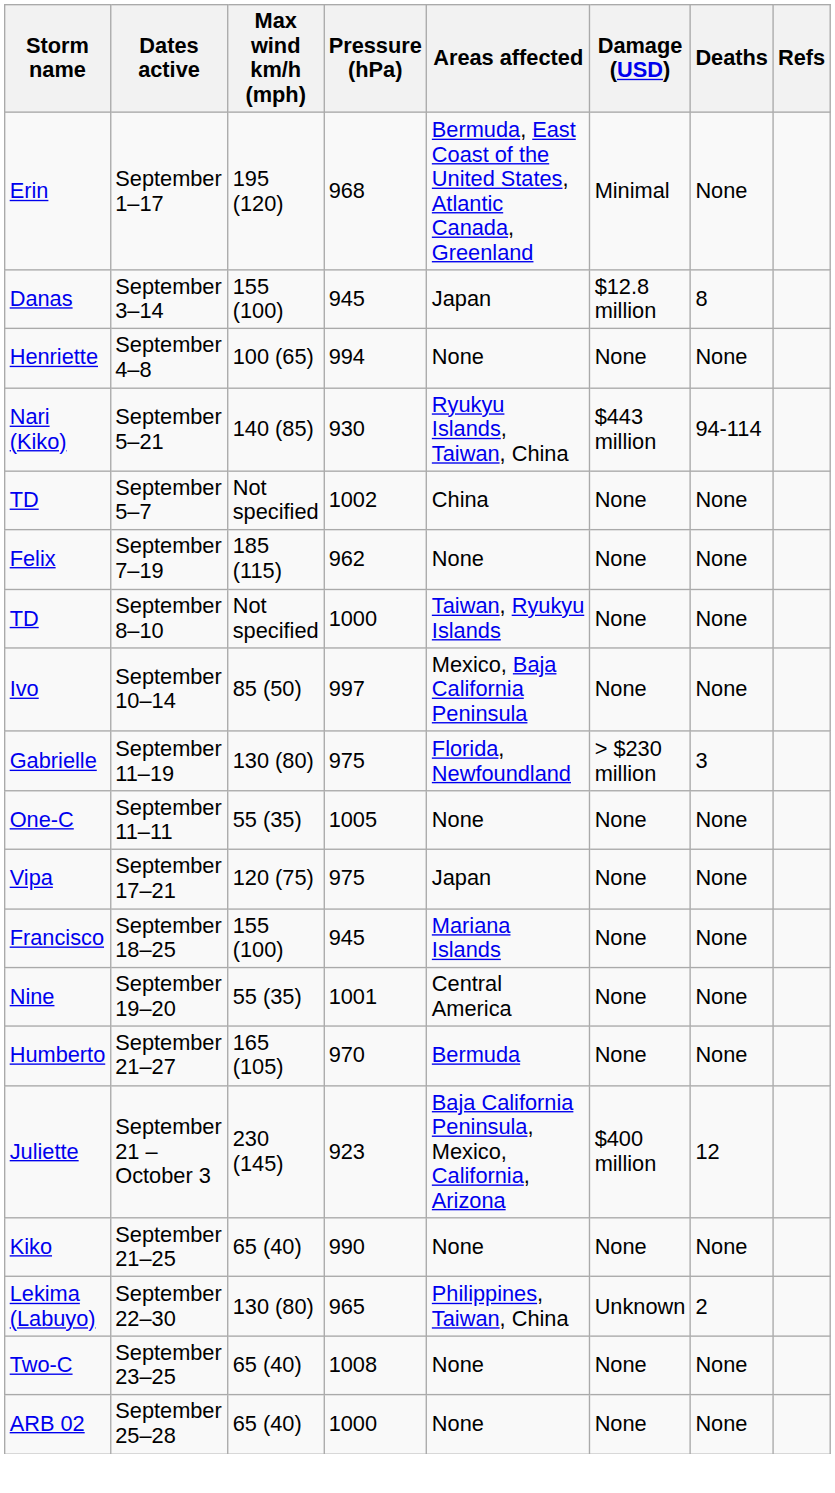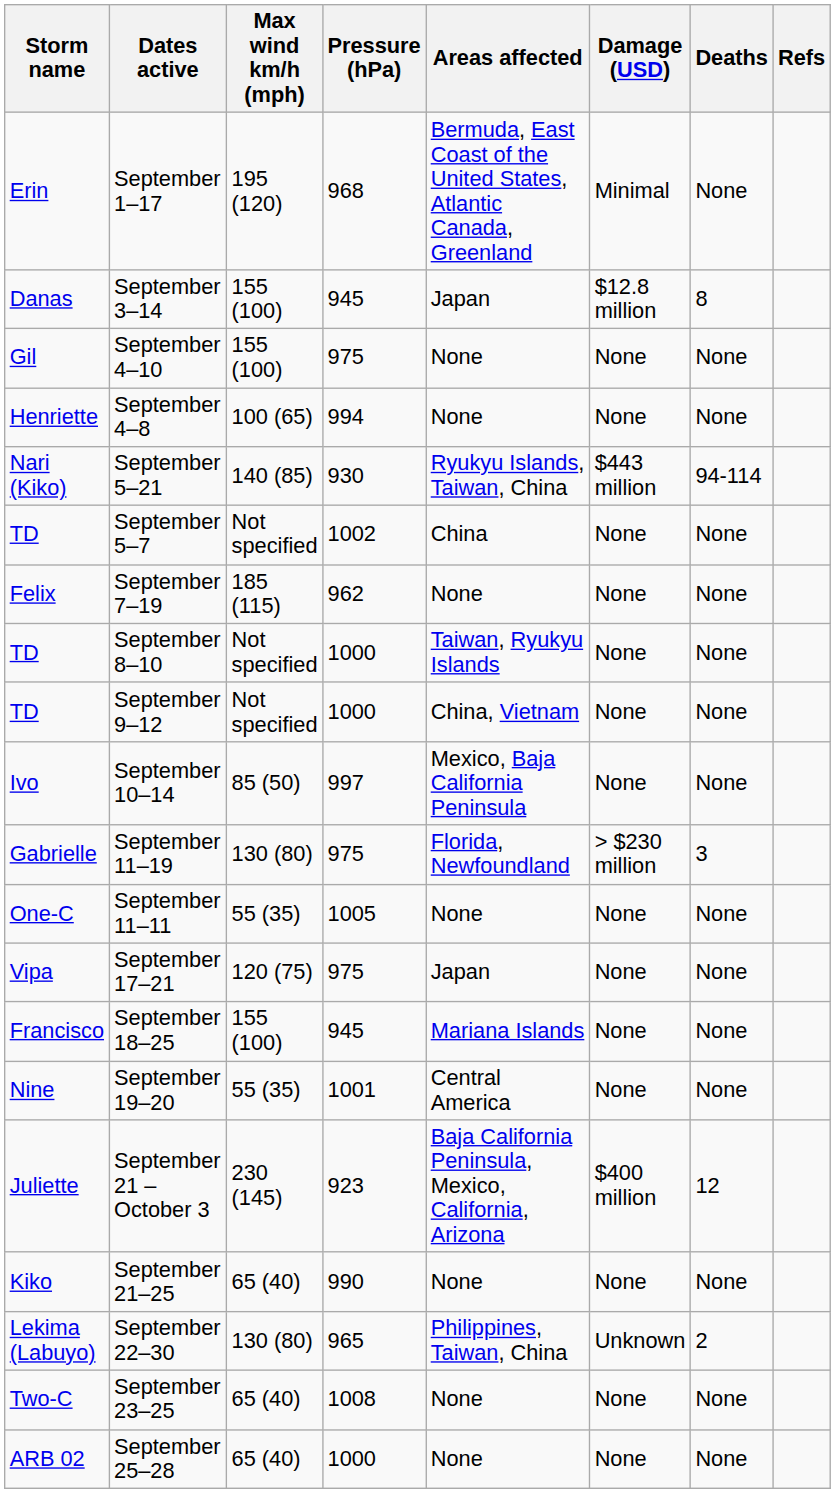+ row: Gil | September 4–10 | 155 (100) | 975 | None | None | None
+ row: TD | September 9–12 | Not specified | 1000 | China, Vietnam | None | None
- row: Humberto | September 21–27 | 165 (105) | 970 | Bermuda | None | None
